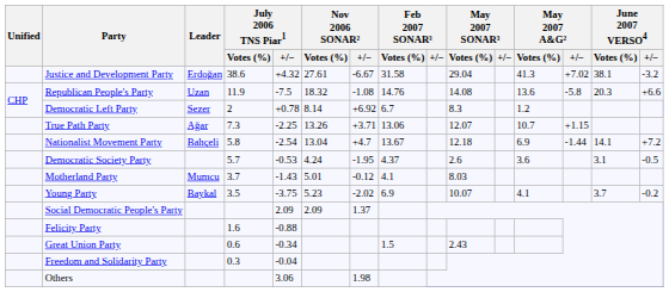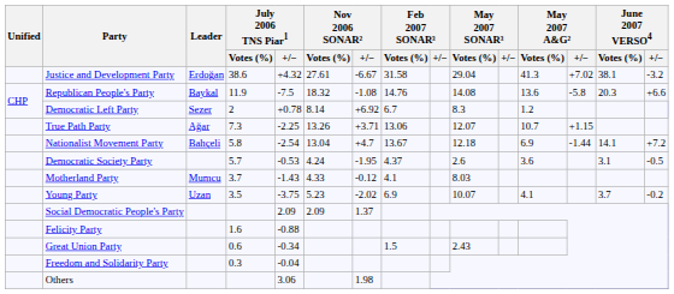Republican People's Party | Leader: Uzan -> Baykal
Motherland Party | Nov 2006 SONAR² / Votes (%): 5.01 -> 4.33
Young Party | Leader: Baykal -> Uzan
